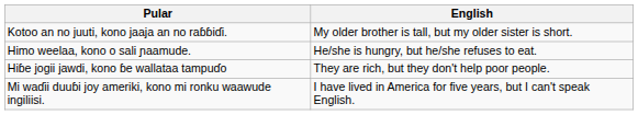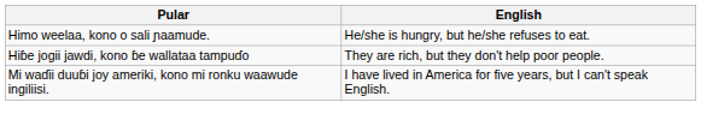- row: Kotoo an no juuti, kono jaaja an no raɓɓiɗi. | My older brother is tall, but my older sister is short.
